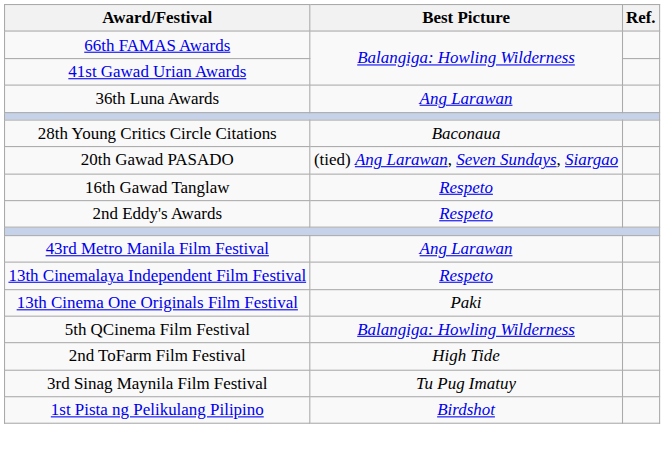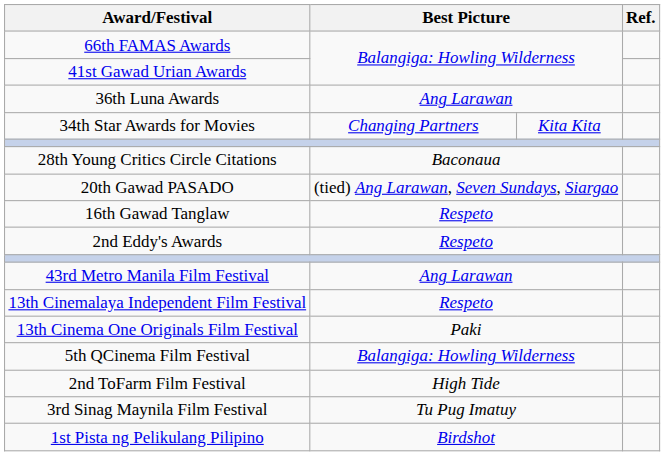+ row: 34th Star Awards for Movies | Changing Partners | Kita Kita
